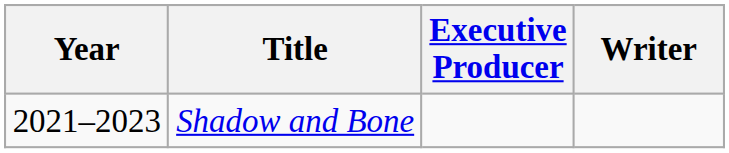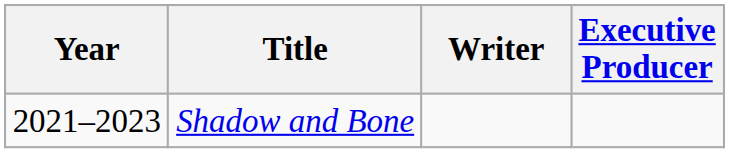columns swapped: Writer <-> Executive Producer
